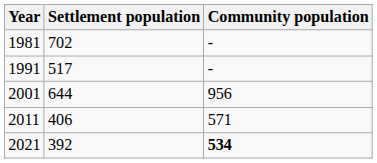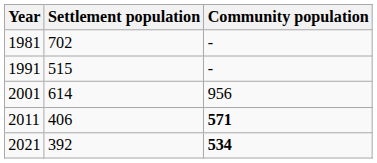1991 | Settlement population: 517 -> 515
2001 | Settlement population: 644 -> 614
2011 | Community population: normal -> bold
